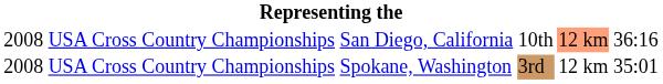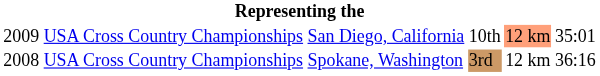San Diego, California | column 1: 2008 -> 2009
San Diego, California | column 6: 36:16 -> 35:01
Spokane, Washington | column 6: 35:01 -> 36:16
